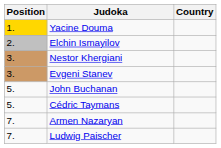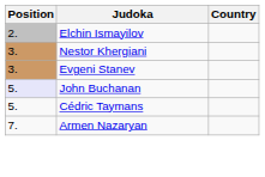- row: 1. | Yacine Douma
John Buchanan | Position: no background -> lavender background
- row: 7. | Ludwig Paischer
